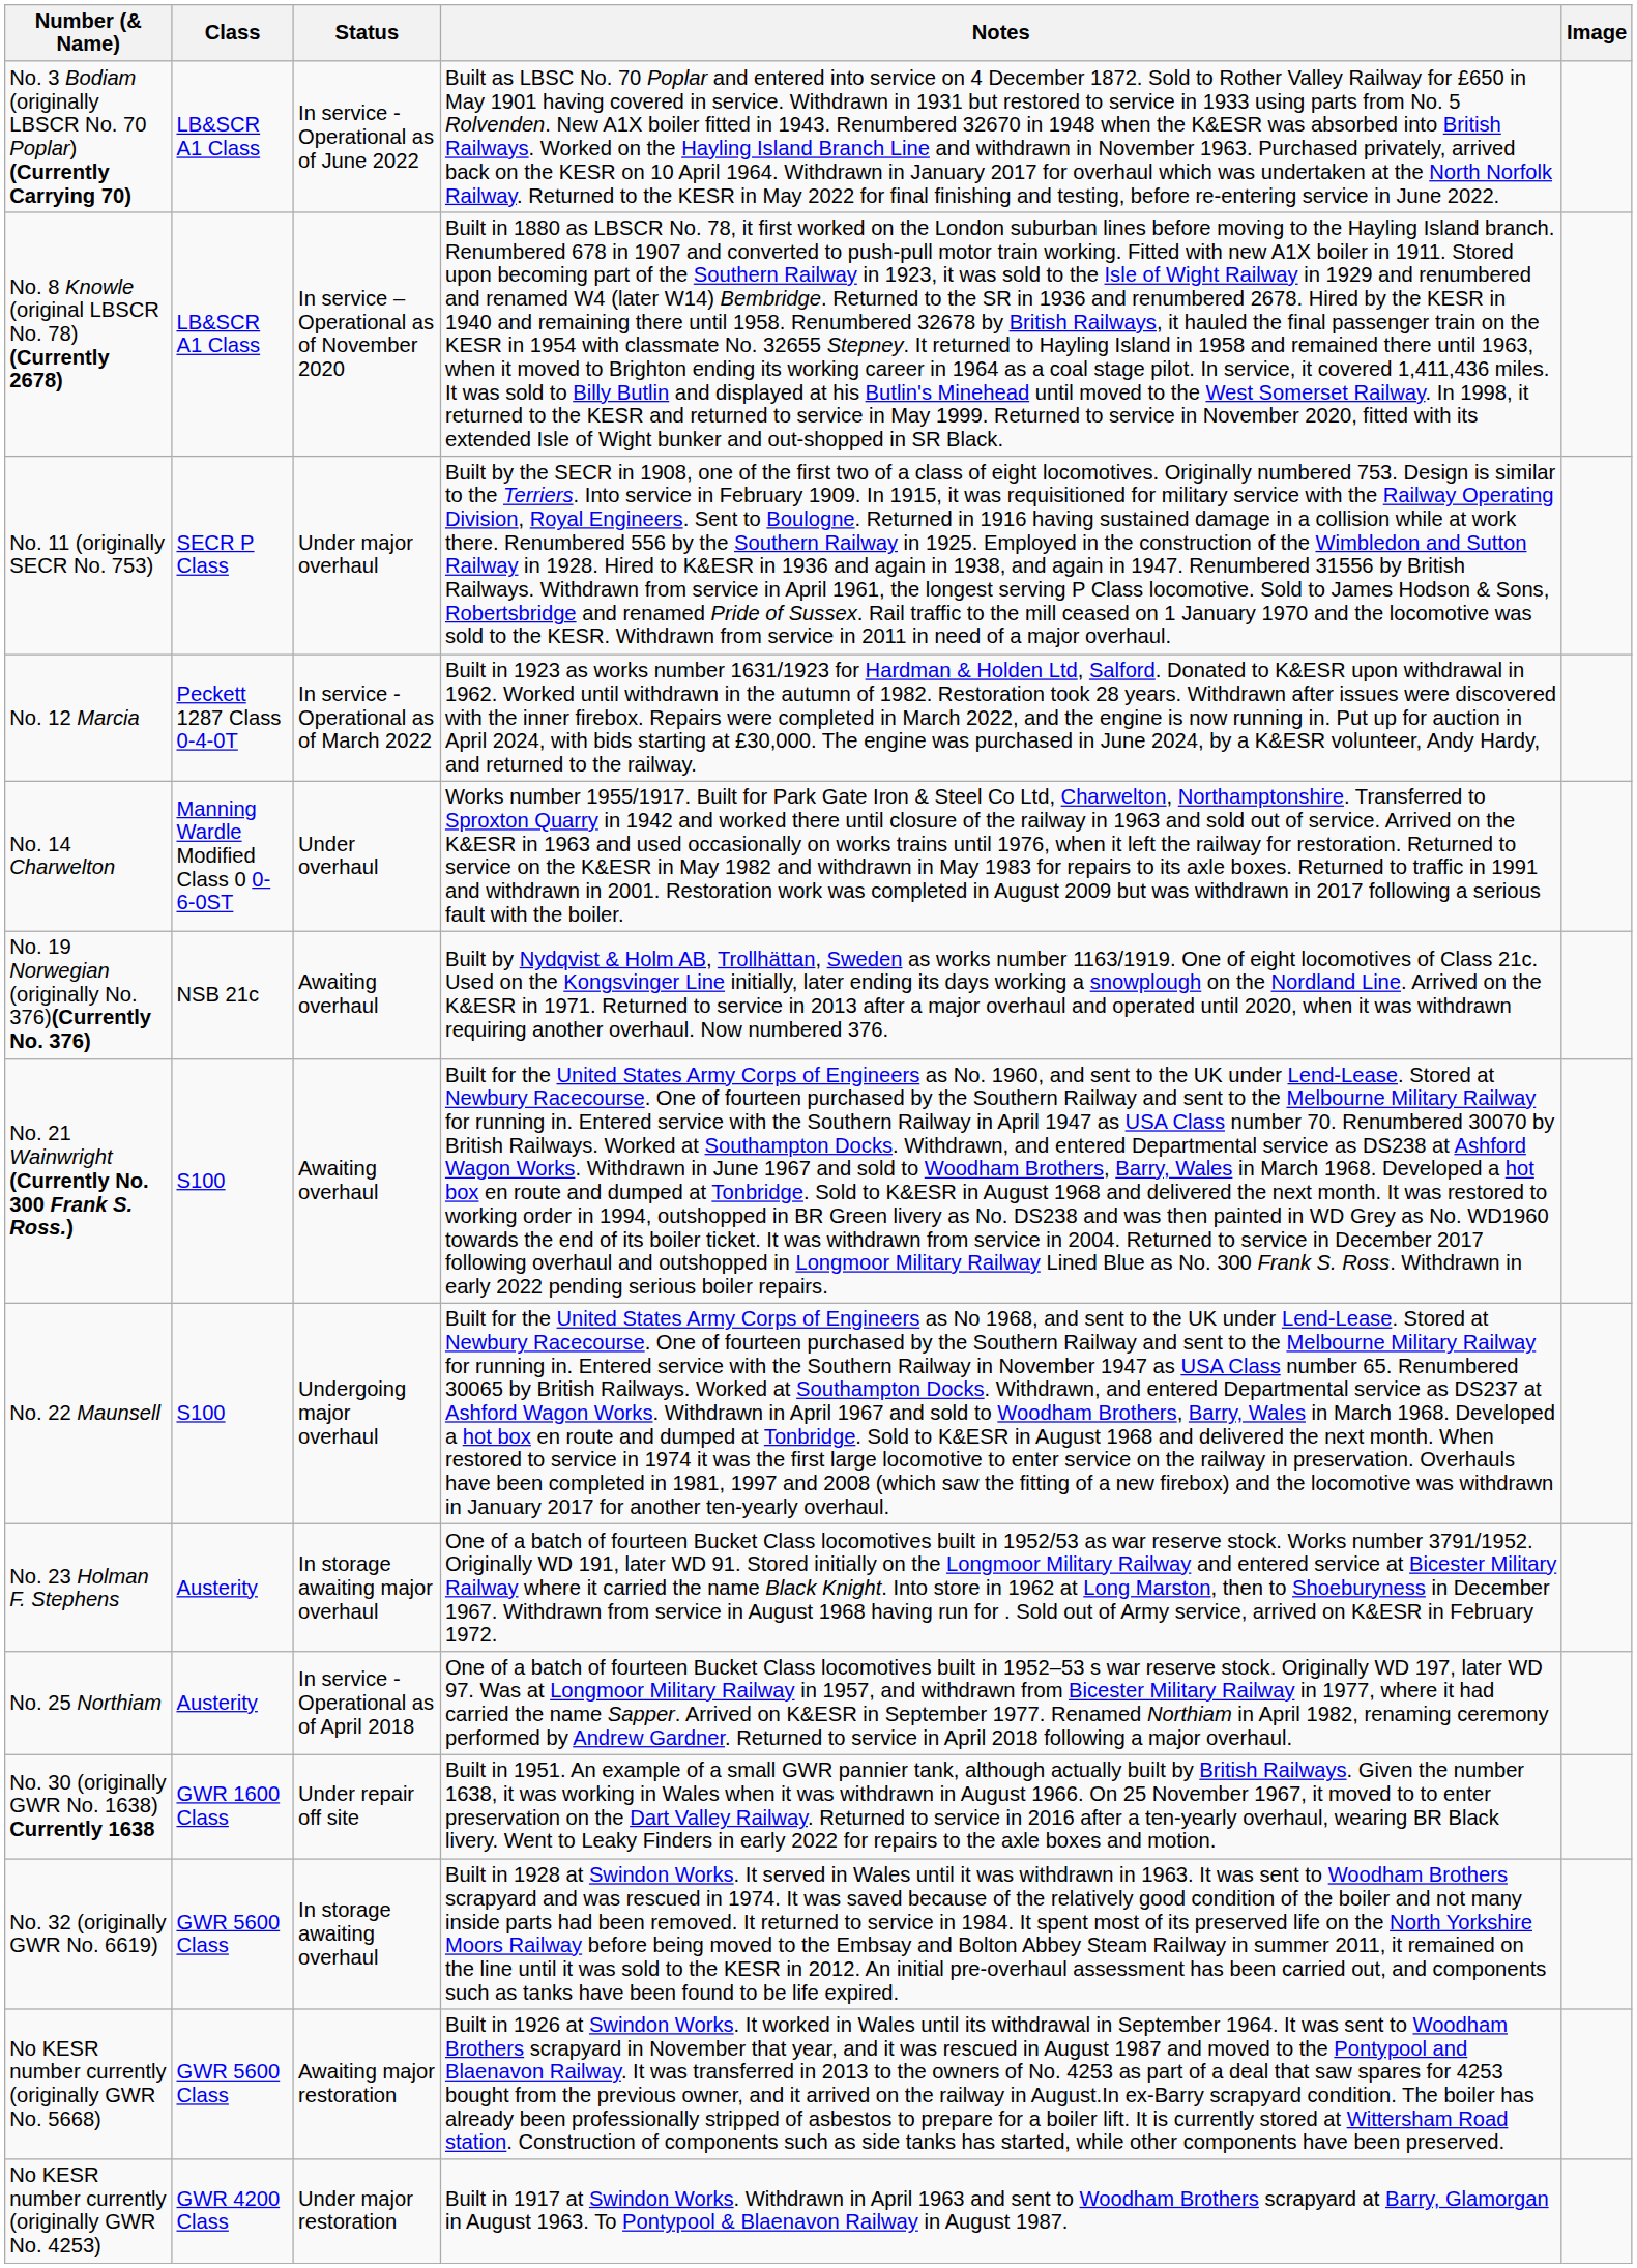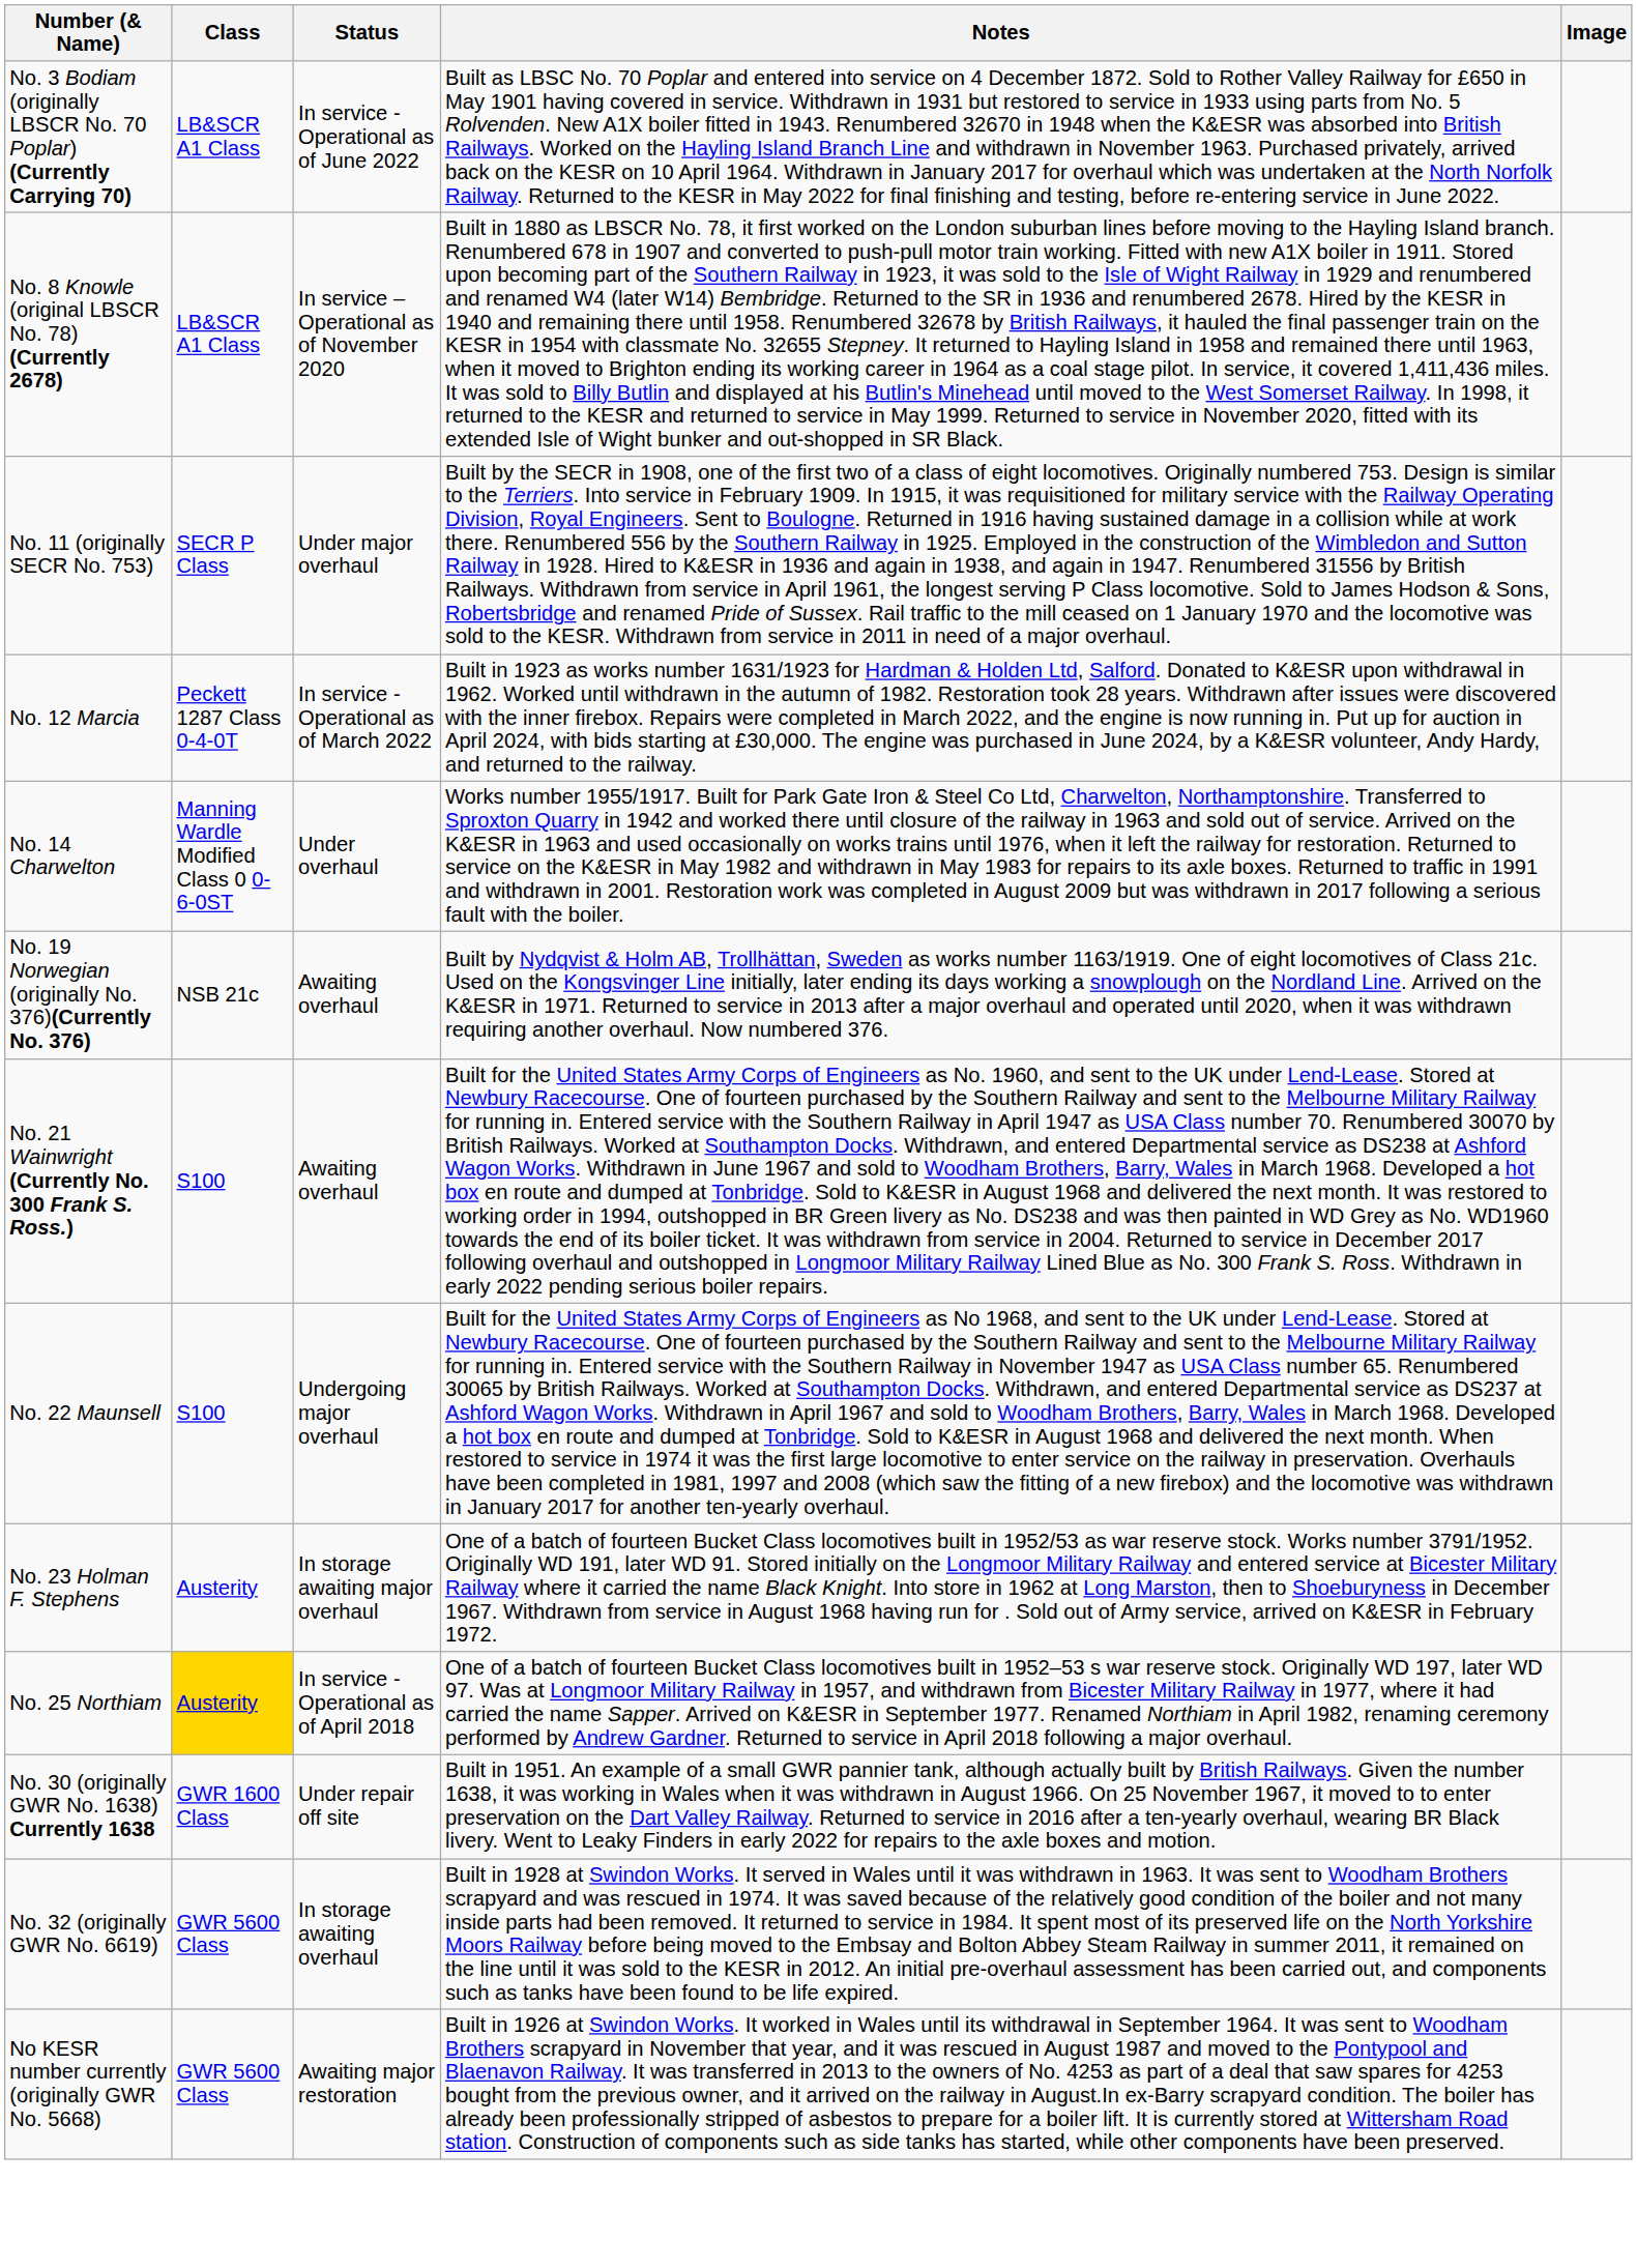No. 25 Northiam | Class: no background -> gold background
- row: No KESR number currently (originally GWR No. 4253) | GWR 4200 Class | Under major restoration | Built in 1917 at Swindon Works. Withdrawn in April 1963 and sent to Woodham Brothers scrapyard at Barry, Glamorgan in August 1963. To Pontypool & Blaenavon Railway in August 1987.
